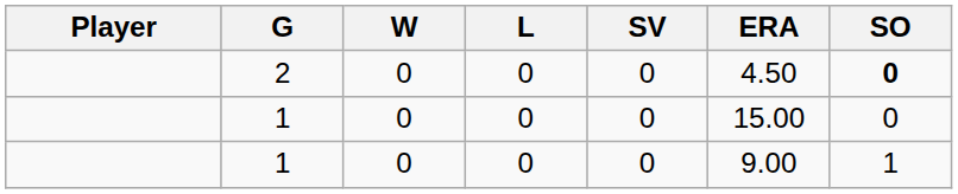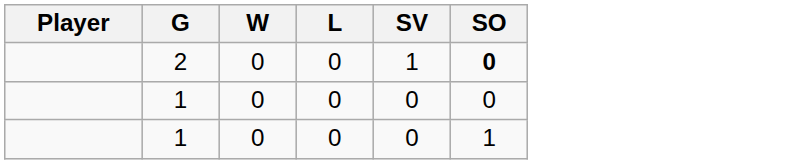- column: ERA | 4.50 | 15.00 | 9.00
2 | SV: 0 -> 1
